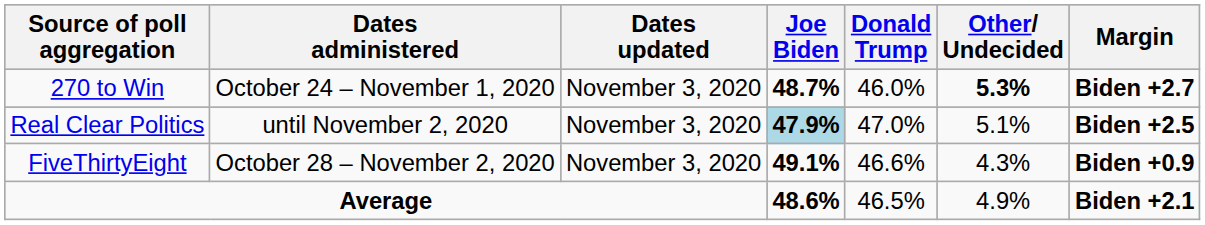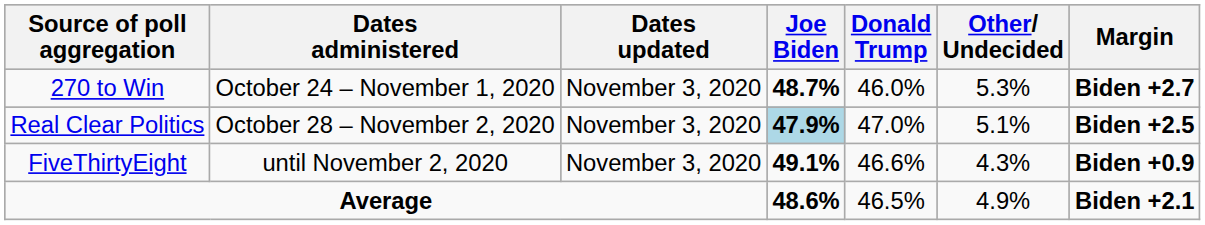270 to Win | Other/ Undecided: bold -> normal
Real Clear Politics | Dates administered: until November 2, 2020 -> October 28 – November 2, 2020
FiveThirtyEight | Dates administered: October 28 – November 2, 2020 -> until November 2, 2020
